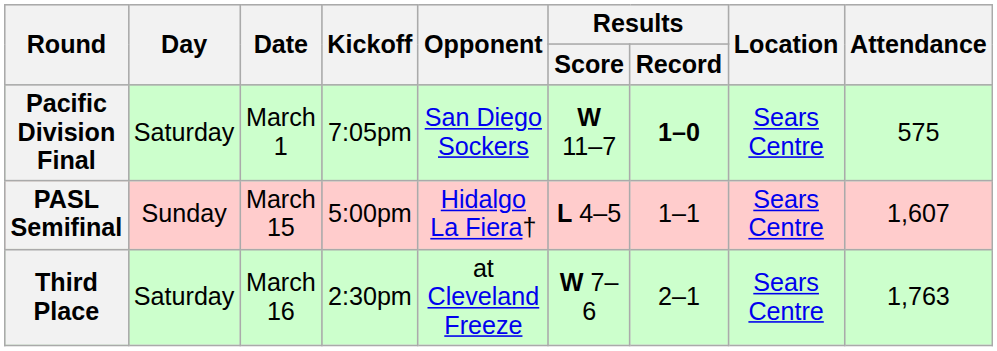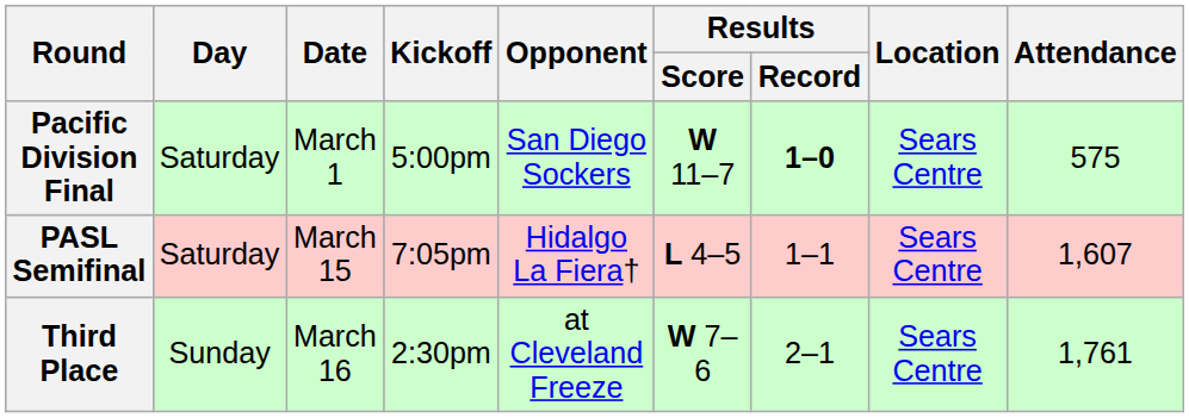Pacific Division Final | Kickoff: 7:05pm -> 5:00pm
PASL Semifinal | Day: Sunday -> Saturday
PASL Semifinal | Kickoff: 5:00pm -> 7:05pm
Third Place | Day: Saturday -> Sunday
Third Place | Attendance: 1,763 -> 1,761
